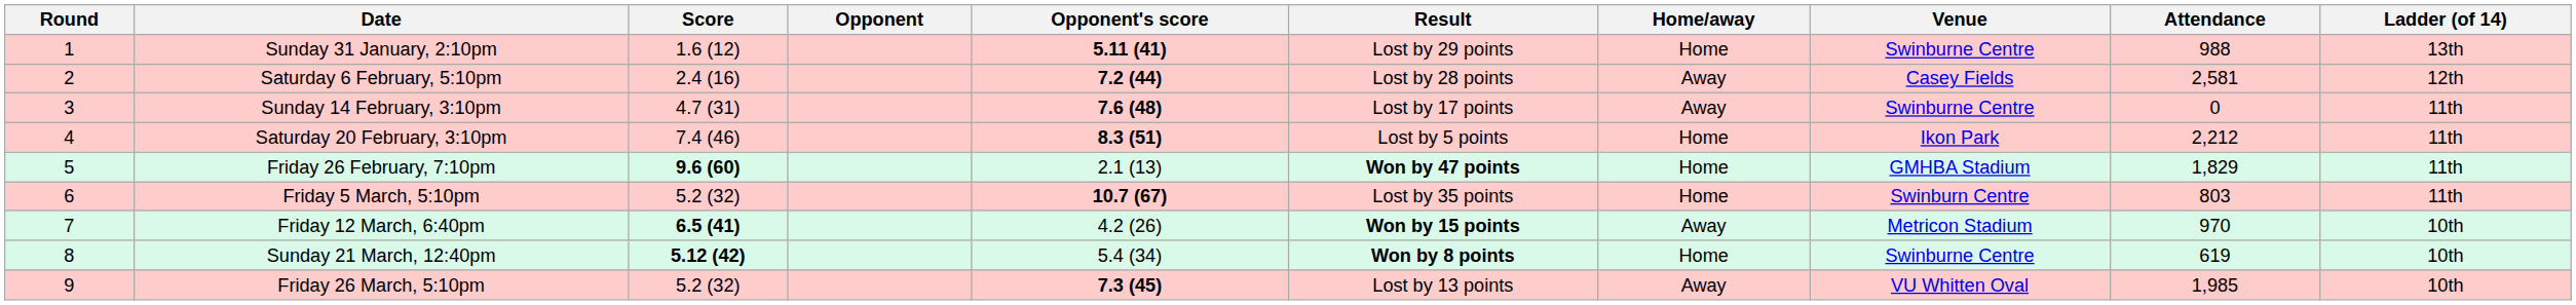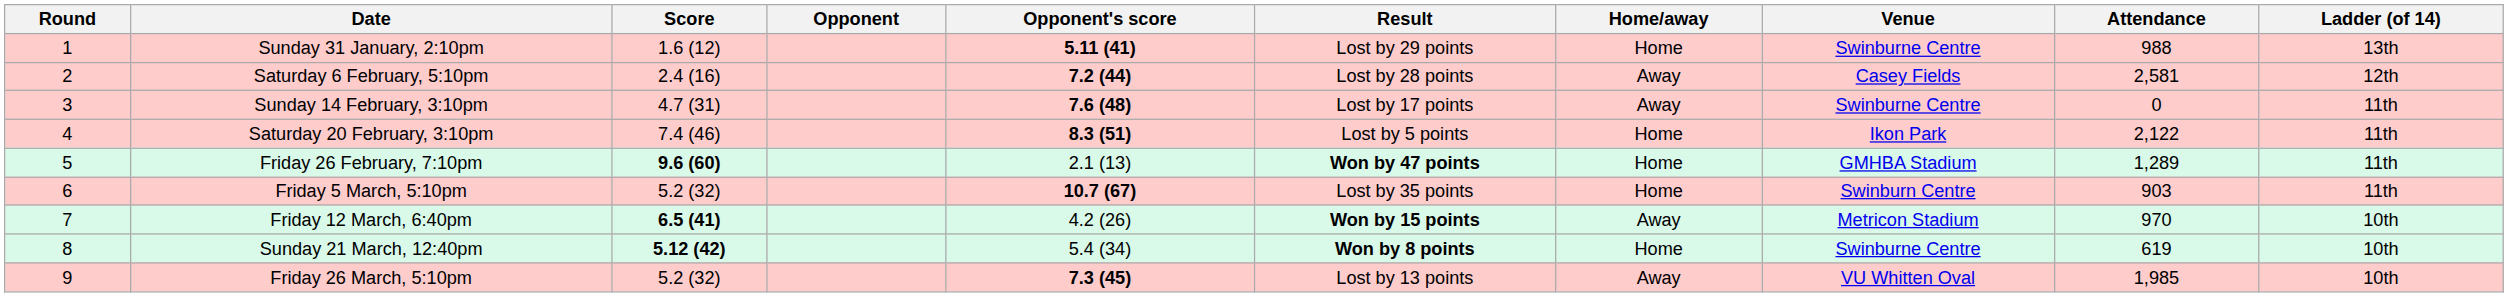Saturday 20 February, 3:10pm | Attendance: 2,212 -> 2,122
Friday 26 February, 7:10pm | Attendance: 1,829 -> 1,289
Friday 5 March, 5:10pm | Attendance: 803 -> 903
